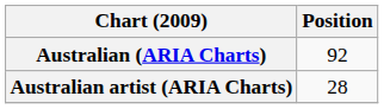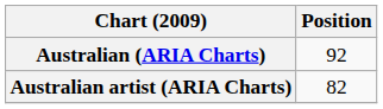Australian artist (ARIA Charts) | Position: 28 -> 82
